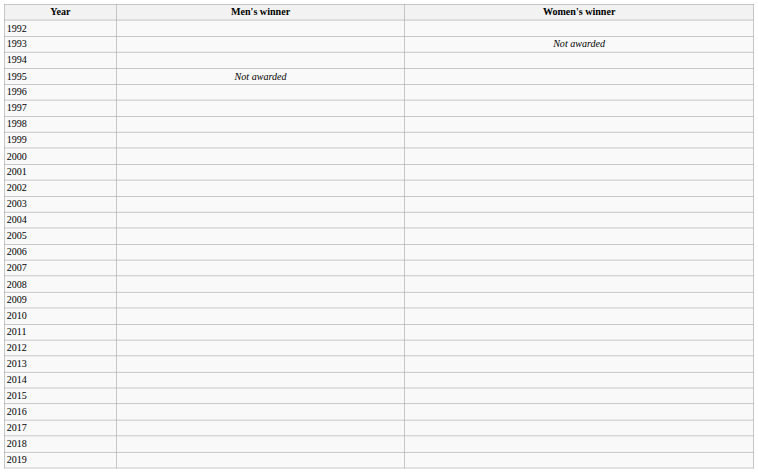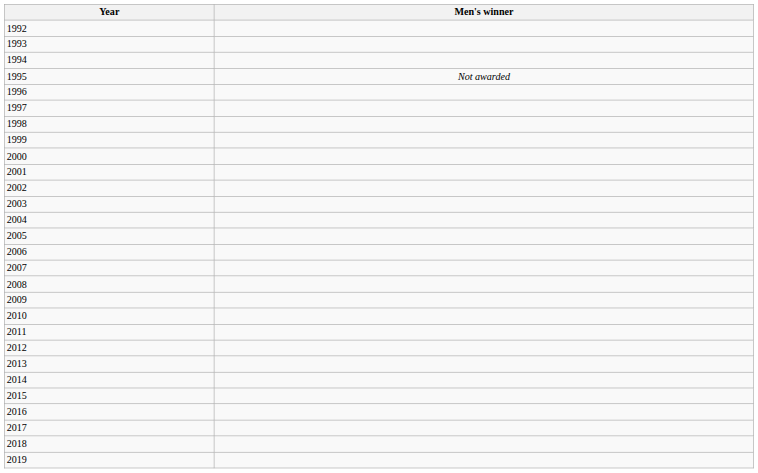- column: Women's winner | Not awarded
